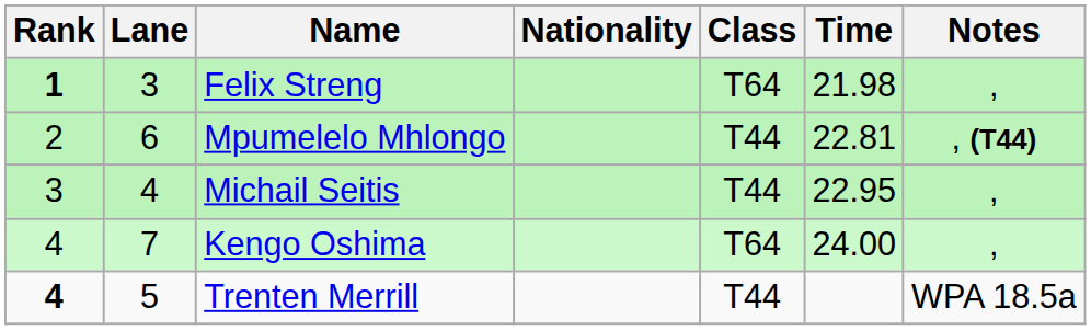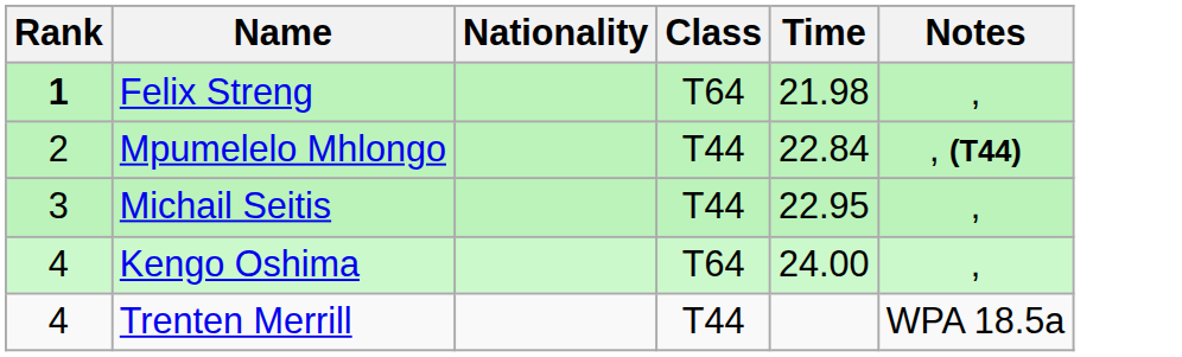- column: Lane | 3 | 6 | 4 | 7 | 5
Mpumelelo Mhlongo | Time: 22.81 -> 22.84
Trenten Merrill | Rank: bold -> normal
